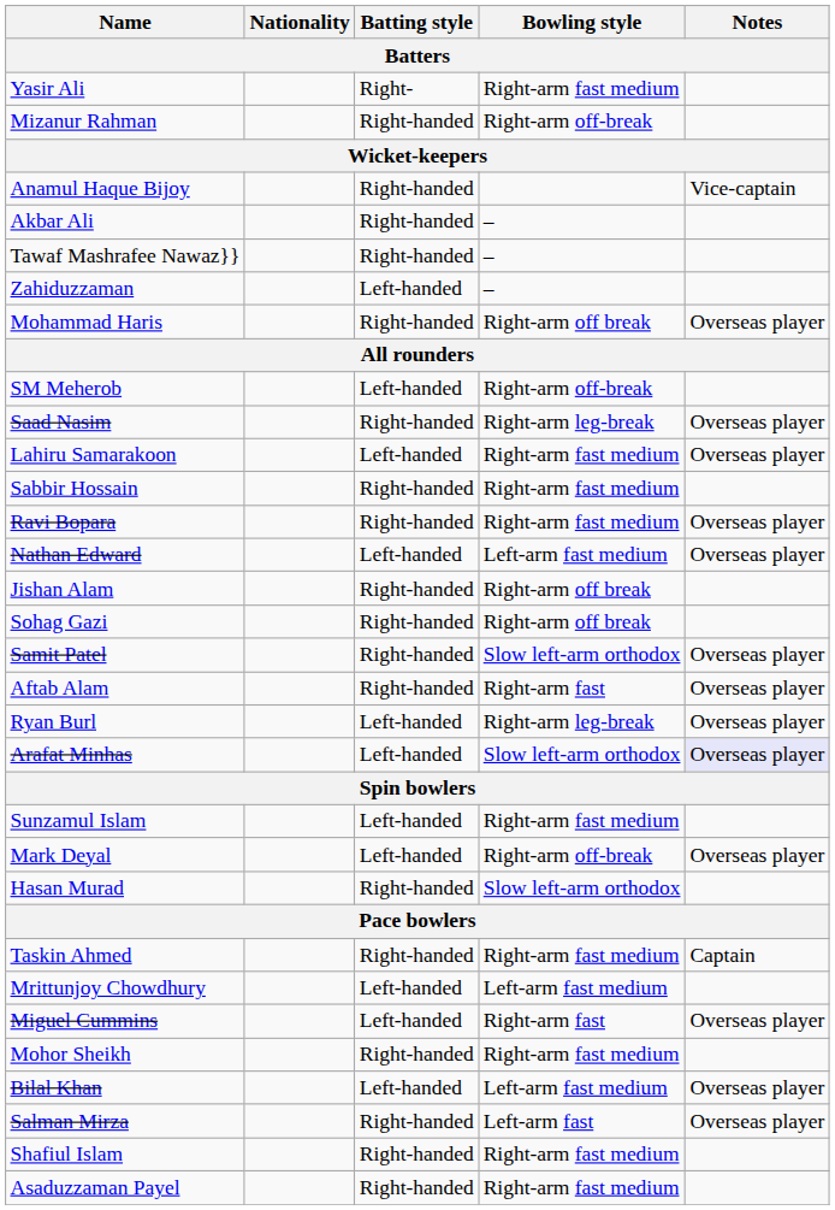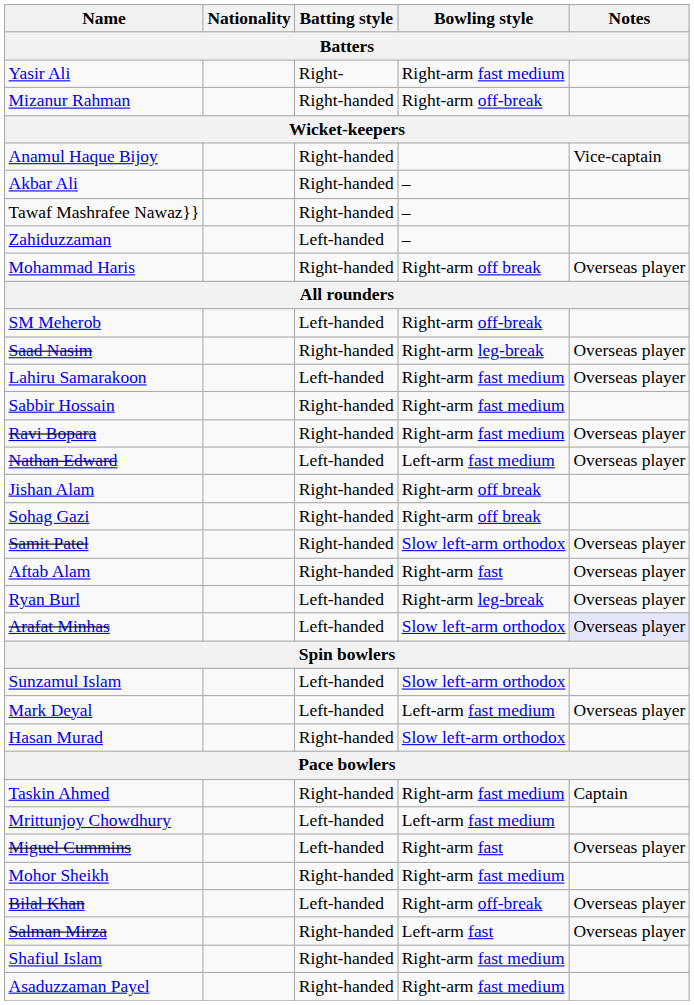Sunzamul Islam | Bowling style: Right-arm fast medium -> Slow left-arm orthodox
Mark Deyal | Bowling style: Right-arm off-break -> Left-arm fast medium
Bilal Khan | Bowling style: Left-arm fast medium -> Right-arm off-break
